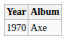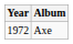Axe | Year: 1970 -> 1972
